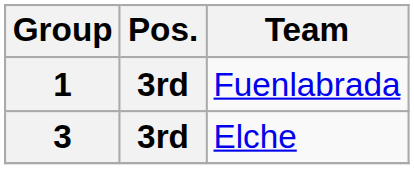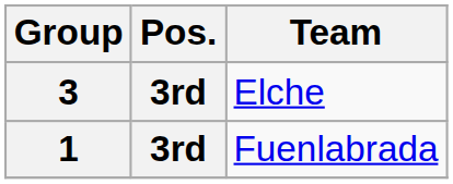rows swapped: 1 <-> 3
